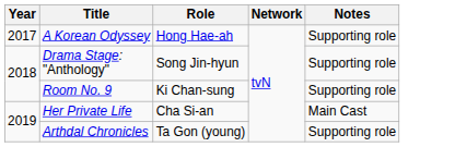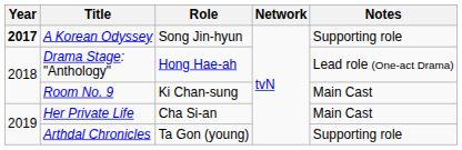A Korean Odyssey | Year: normal -> bold
A Korean Odyssey | Role: Hong Hae-ah -> Song Jin-hyun
Drama Stage: "Anthology" | Role: Song Jin-hyun -> Hong Hae-ah
Drama Stage: "Anthology" | Notes: Supporting role -> Lead role (One-act Drama)
Room No. 9 | Notes: Supporting role -> Main Cast
